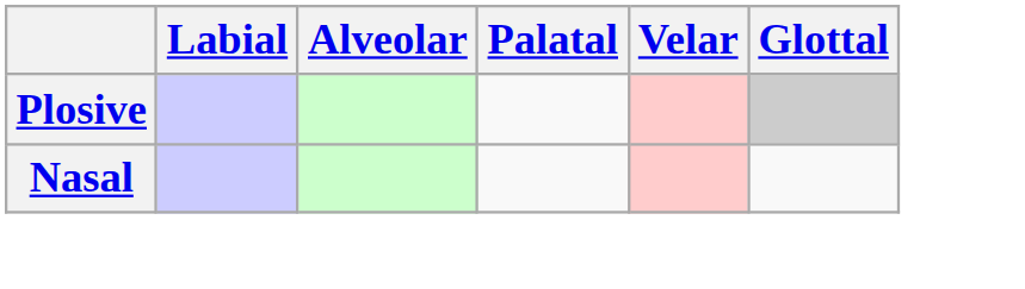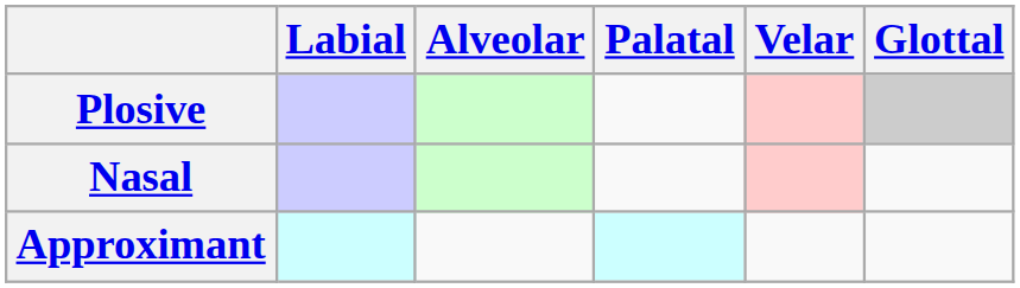+ row: Approximant
